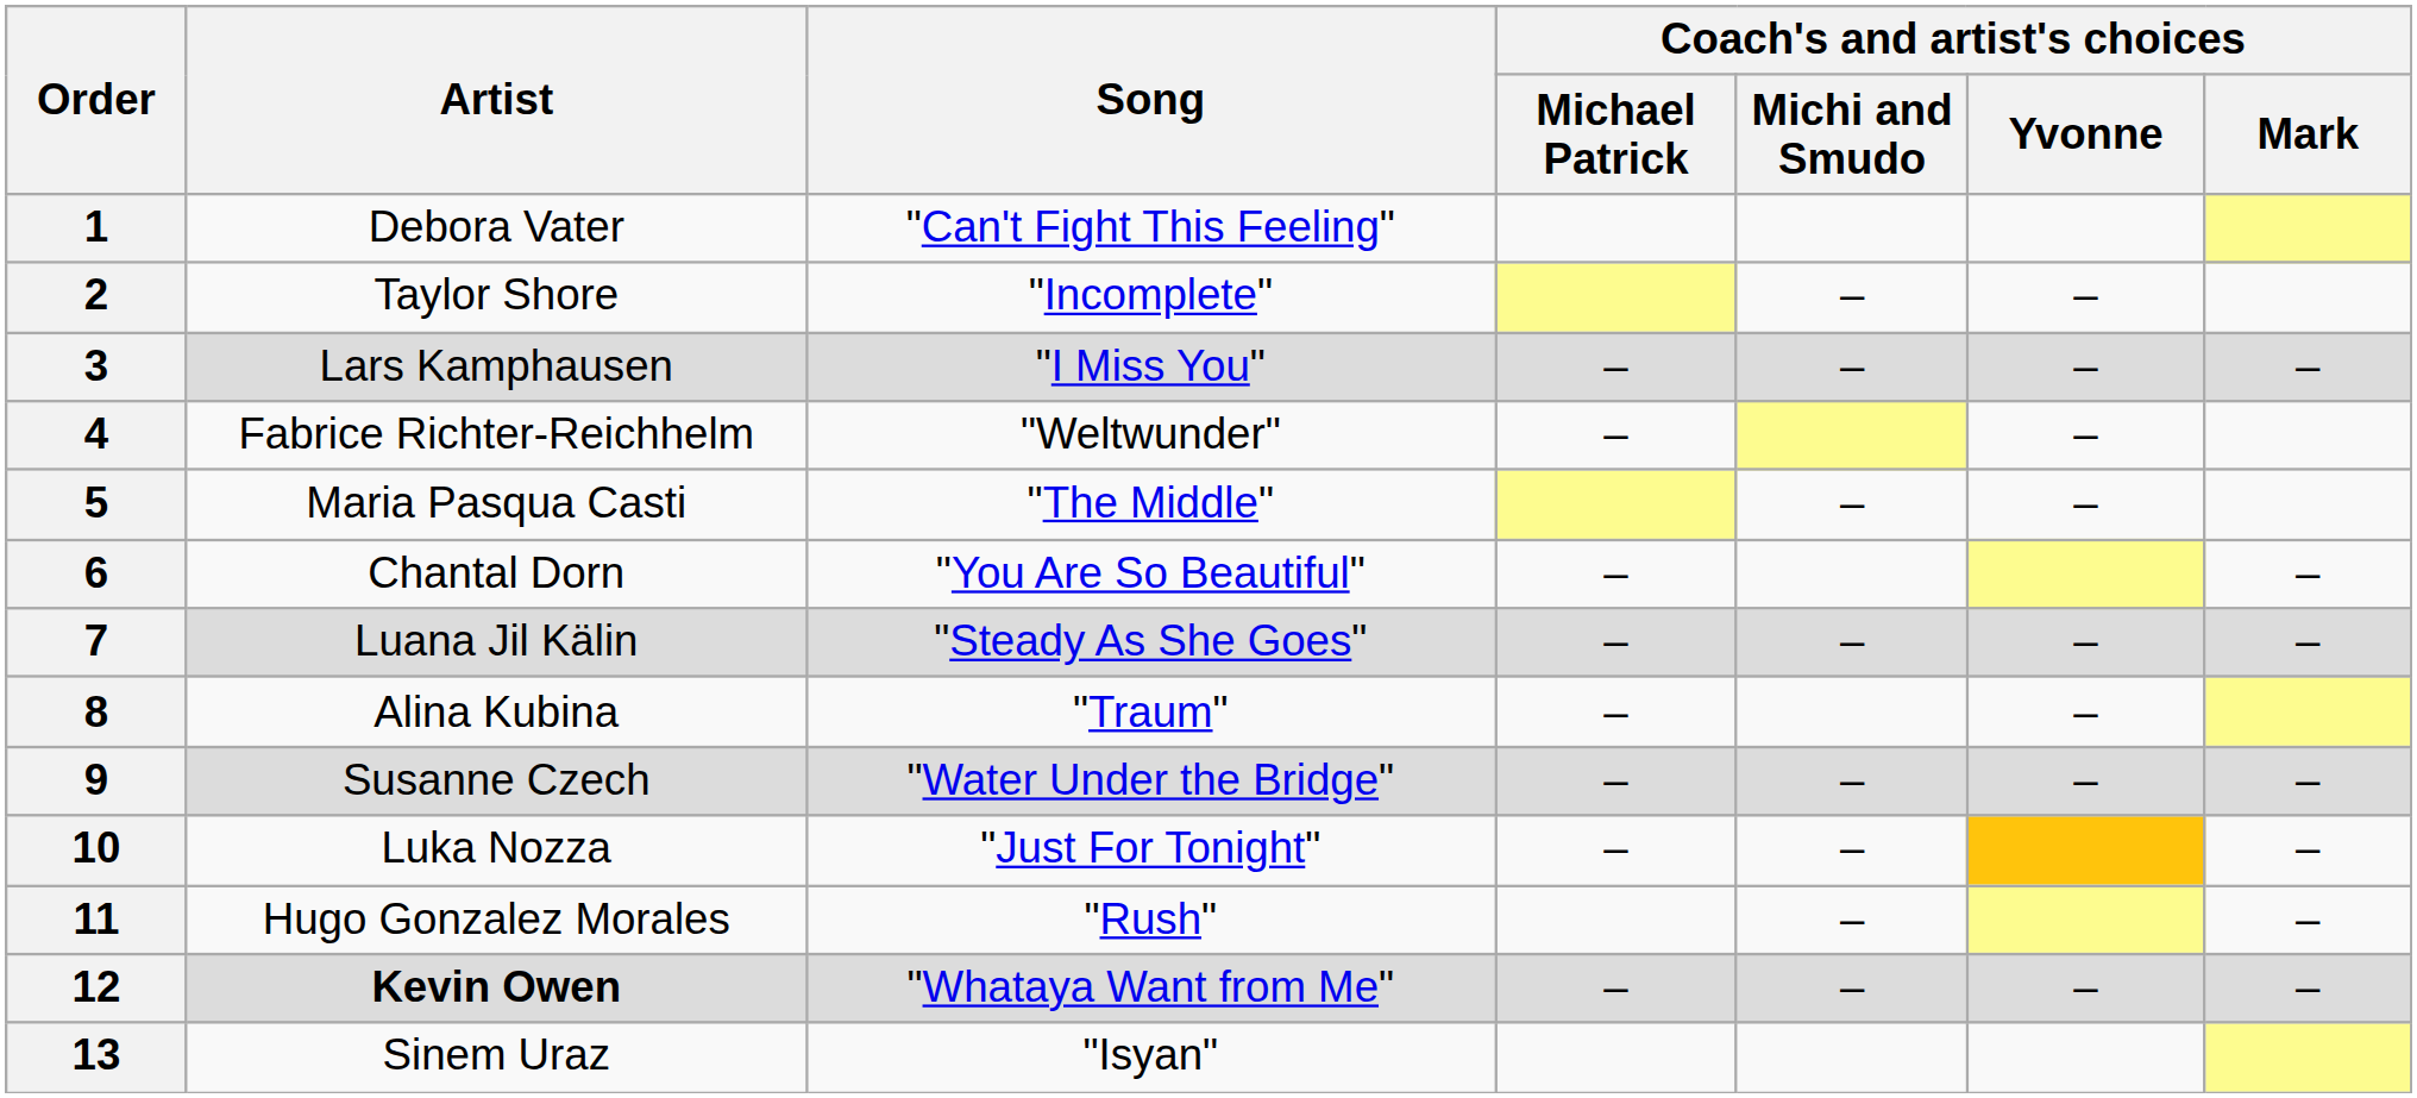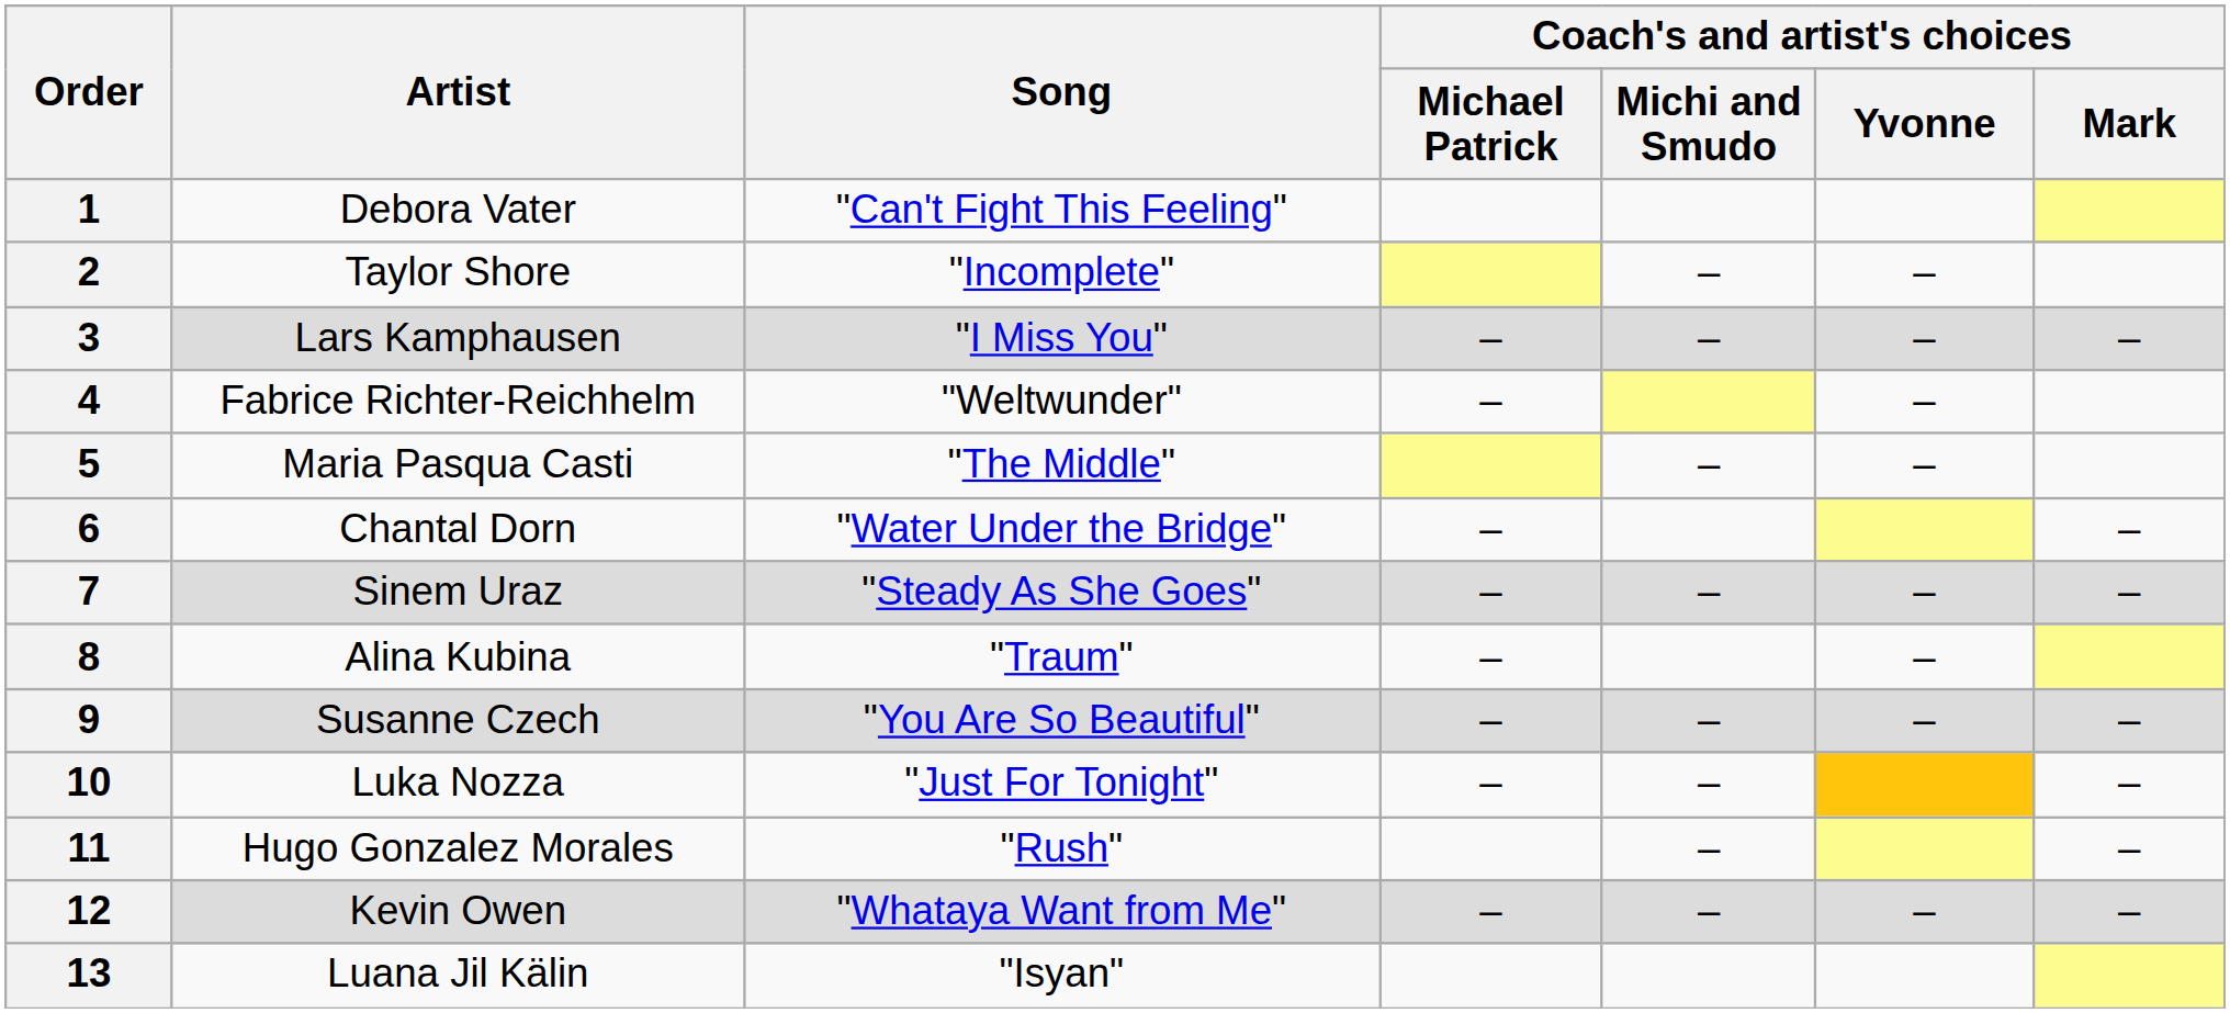6 | Song: "You Are So Beautiful" -> "Water Under the Bridge"
7 | Artist: Luana Jil Kälin -> Sinem Uraz
9 | Song: "Water Under the Bridge" -> "You Are So Beautiful"
12 | Artist: bold -> normal
13 | Artist: Sinem Uraz -> Luana Jil Kälin
